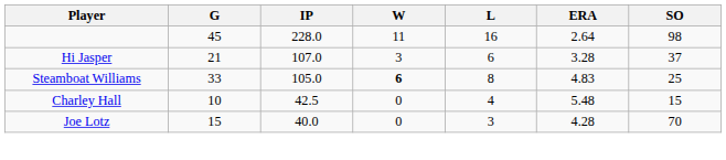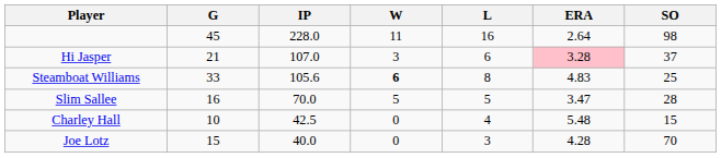Hi Jasper | ERA: no background -> pink background
Steamboat Williams | IP: 105.0 -> 105.6
+ row: Slim Sallee | 16 | 70.0 | 5 | 5 | 3.47 | 28
